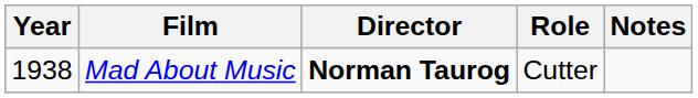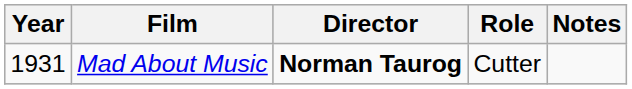Mad About Music | Year: 1938 -> 1931
